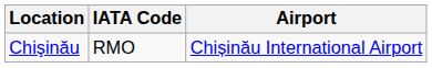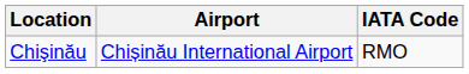columns swapped: Airport <-> IATA Code
